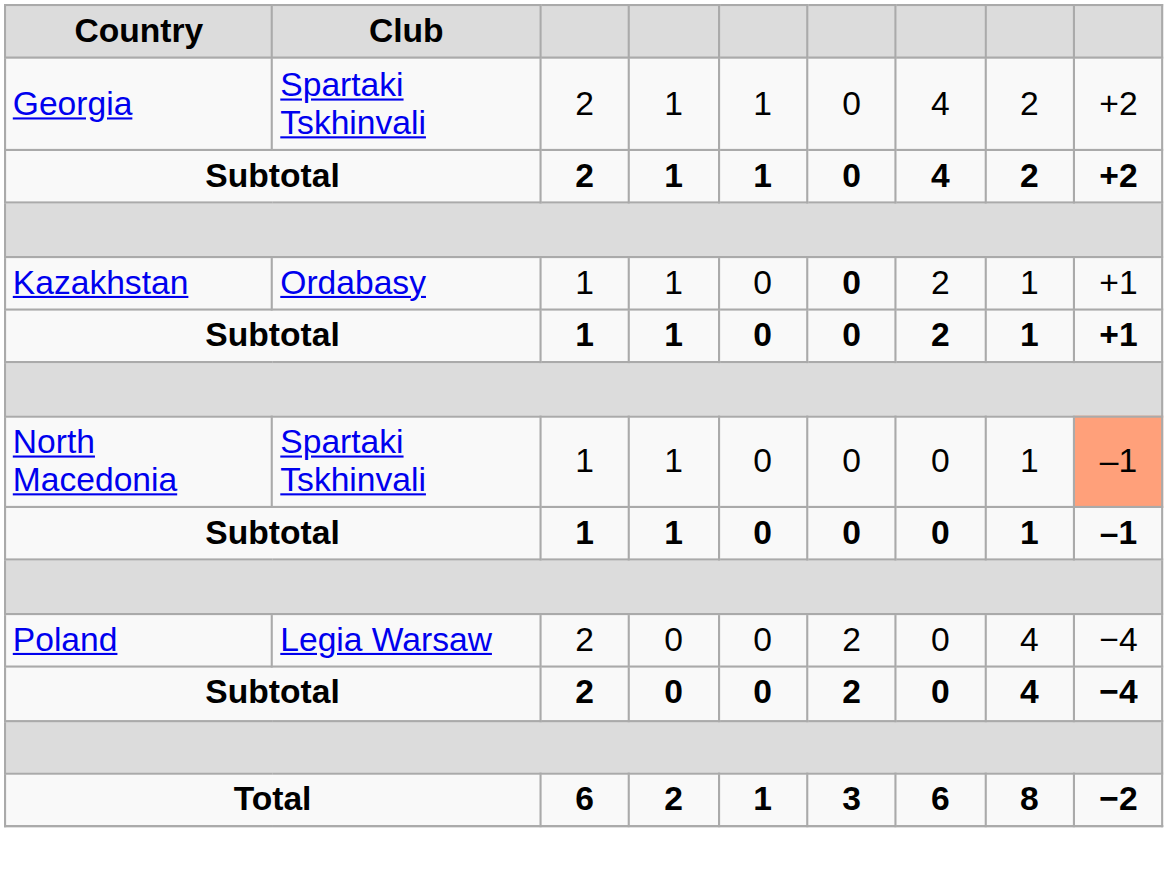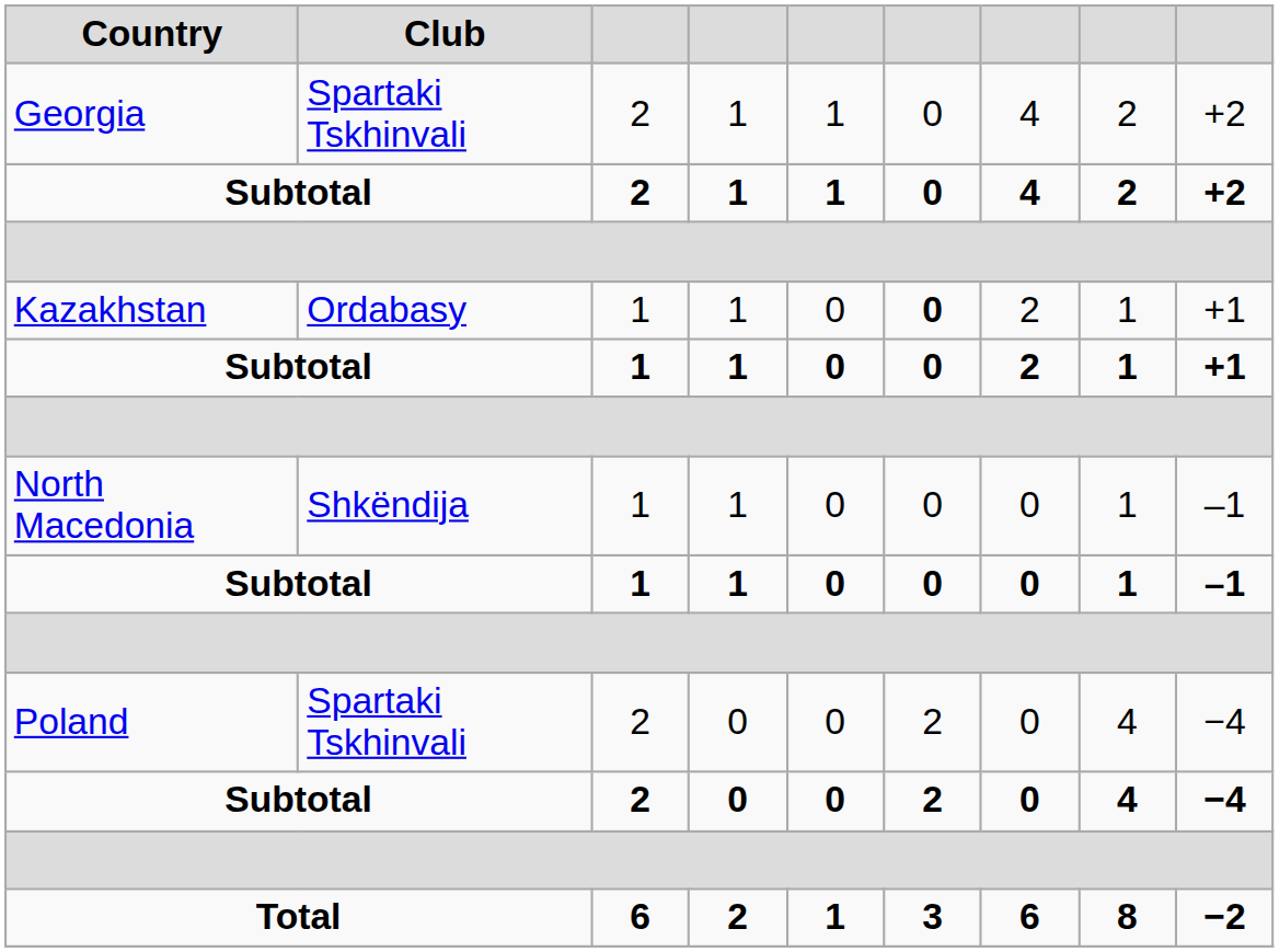North Macedonia | Club: Spartaki Tskhinvali -> Shkëndija
North Macedonia | column 9: lightsalmon background -> no background
Poland | Club: Legia Warsaw -> Spartaki Tskhinvali
